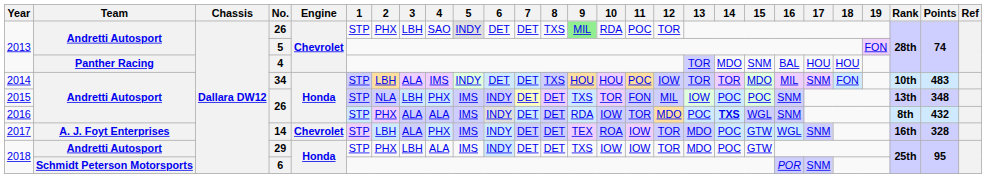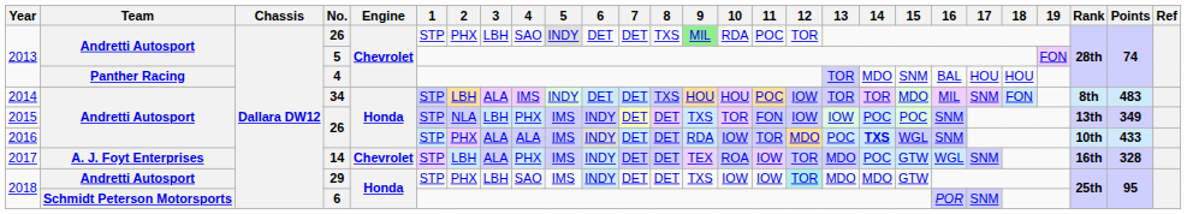34 | Rank: 10th -> 8th
2015 / 26 | 12: MIL -> IOW
2015 / 26 | Points: 348 -> 349
2016 / 26 | Rank: 8th -> 10th
2016 / 26 | Points: 432 -> 433
29 | 4: ALA -> SAO
29 | 12: no background -> paleturquoise background
29 | 14: POC -> MDO
